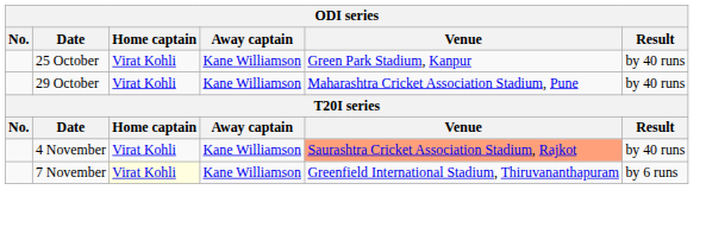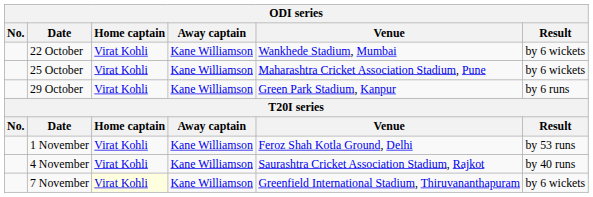+ row: 22 October | Virat Kohli | Kane Williamson | Wankhede Stadium, Mumbai | by 6 wickets
25 October | Venue: Green Park Stadium, Kanpur -> Maharashtra Cricket Association Stadium, Pune
25 October | Result: by 40 runs -> by 6 wickets
29 October | Venue: Maharashtra Cricket Association Stadium, Pune -> Green Park Stadium, Kanpur
29 October | Result: by 40 runs -> by 6 runs
+ row: 1 November | Virat Kohli | Kane Williamson | Feroz Shah Kotla Ground, Delhi | by 53 runs
4 November | Venue: lightsalmon background -> no background
7 November | Result: by 6 runs -> by 6 wickets
